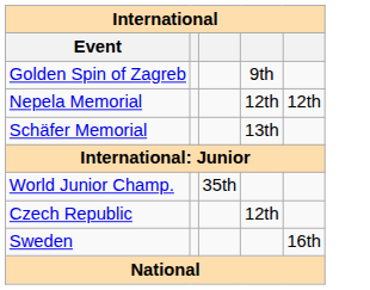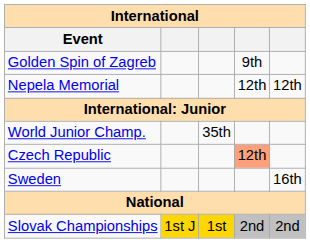- row: Schäfer Memorial | 13th
Czech Republic | column 4: no background -> lightsalmon background
+ row: Slovak Championships | 1st J | 1st | 2nd | 2nd
